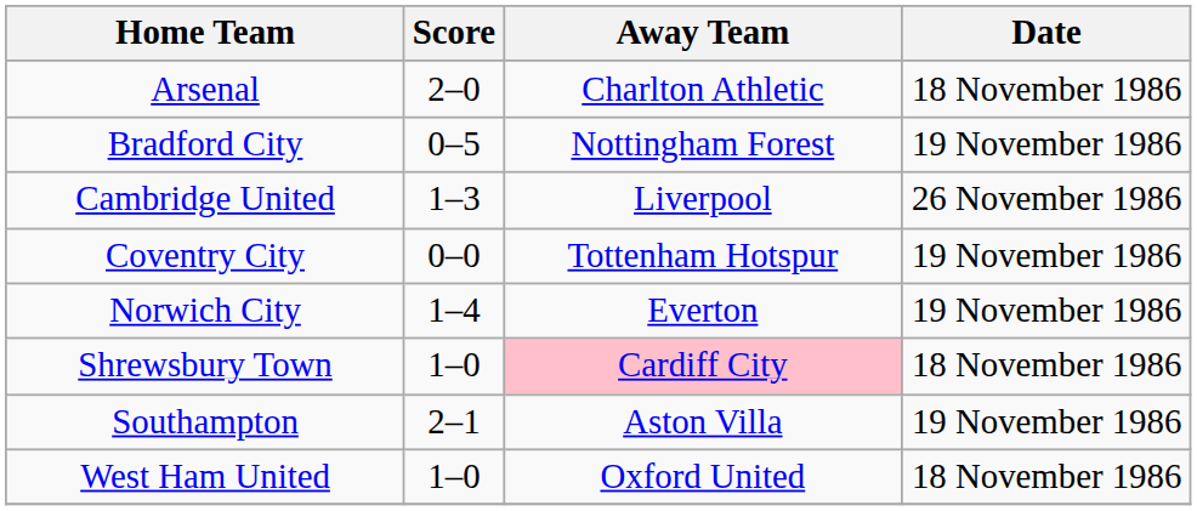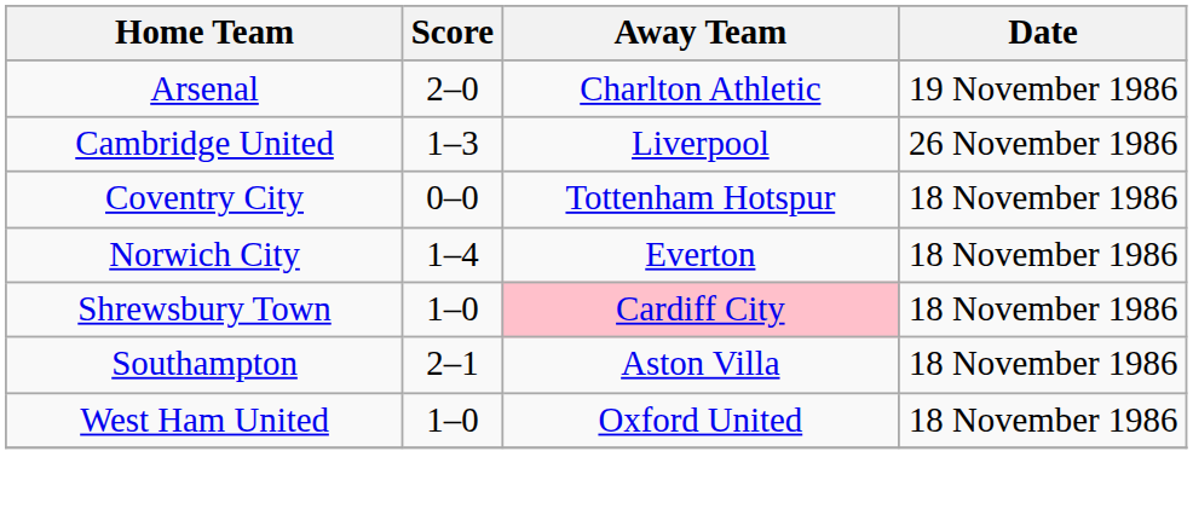Arsenal | Date: 18 November 1986 -> 19 November 1986
- row: Bradford City | 0–5 | Nottingham Forest | 19 November 1986
Coventry City | Date: 19 November 1986 -> 18 November 1986
Norwich City | Date: 19 November 1986 -> 18 November 1986
Southampton | Date: 19 November 1986 -> 18 November 1986
